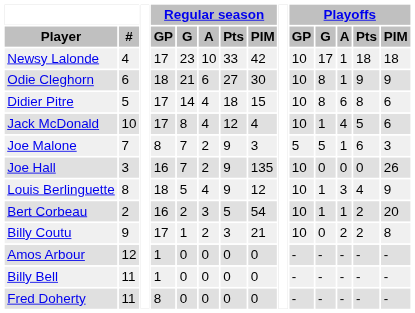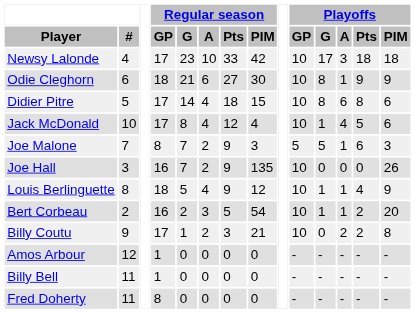Newsy Lalonde | Playoffs / A: 1 -> 3
Louis Berlinguette | Playoffs / A: 3 -> 1
